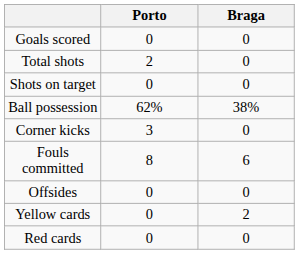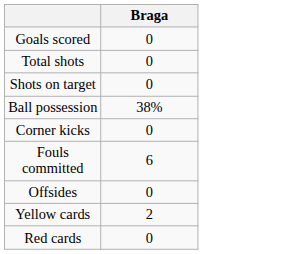- column: Porto | 0 | 2 | 0 | 62% | 3 | 8 | 0 | 0 | 0
